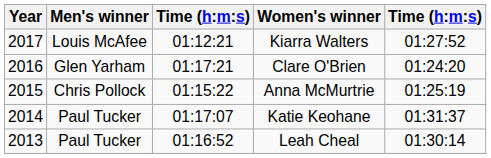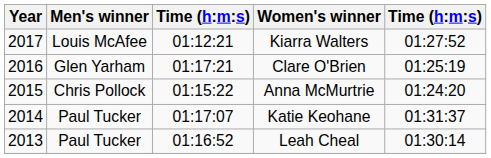Clare O'Brien | column 5: 01:24:20 -> 01:25:19
Anna McMurtrie | column 5: 01:25:19 -> 01:24:20
